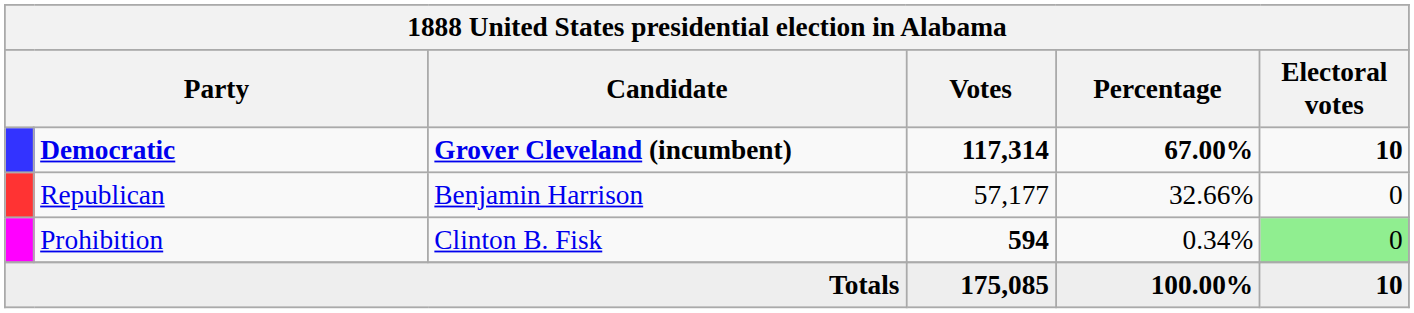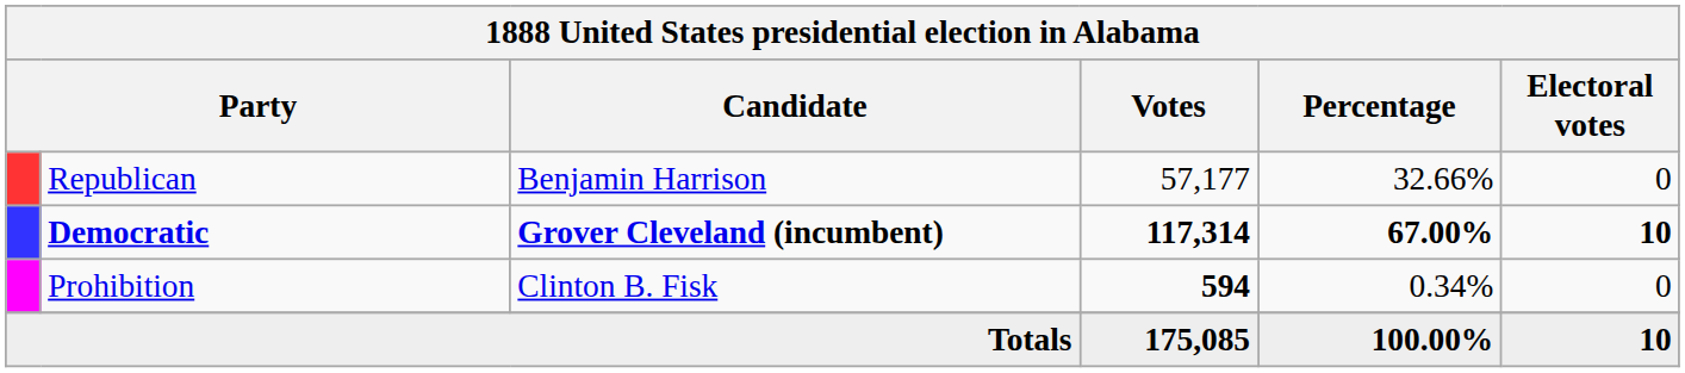rows swapped: Democratic <-> Republican
Prohibition | Electoral votes: lightgreen background -> no background
